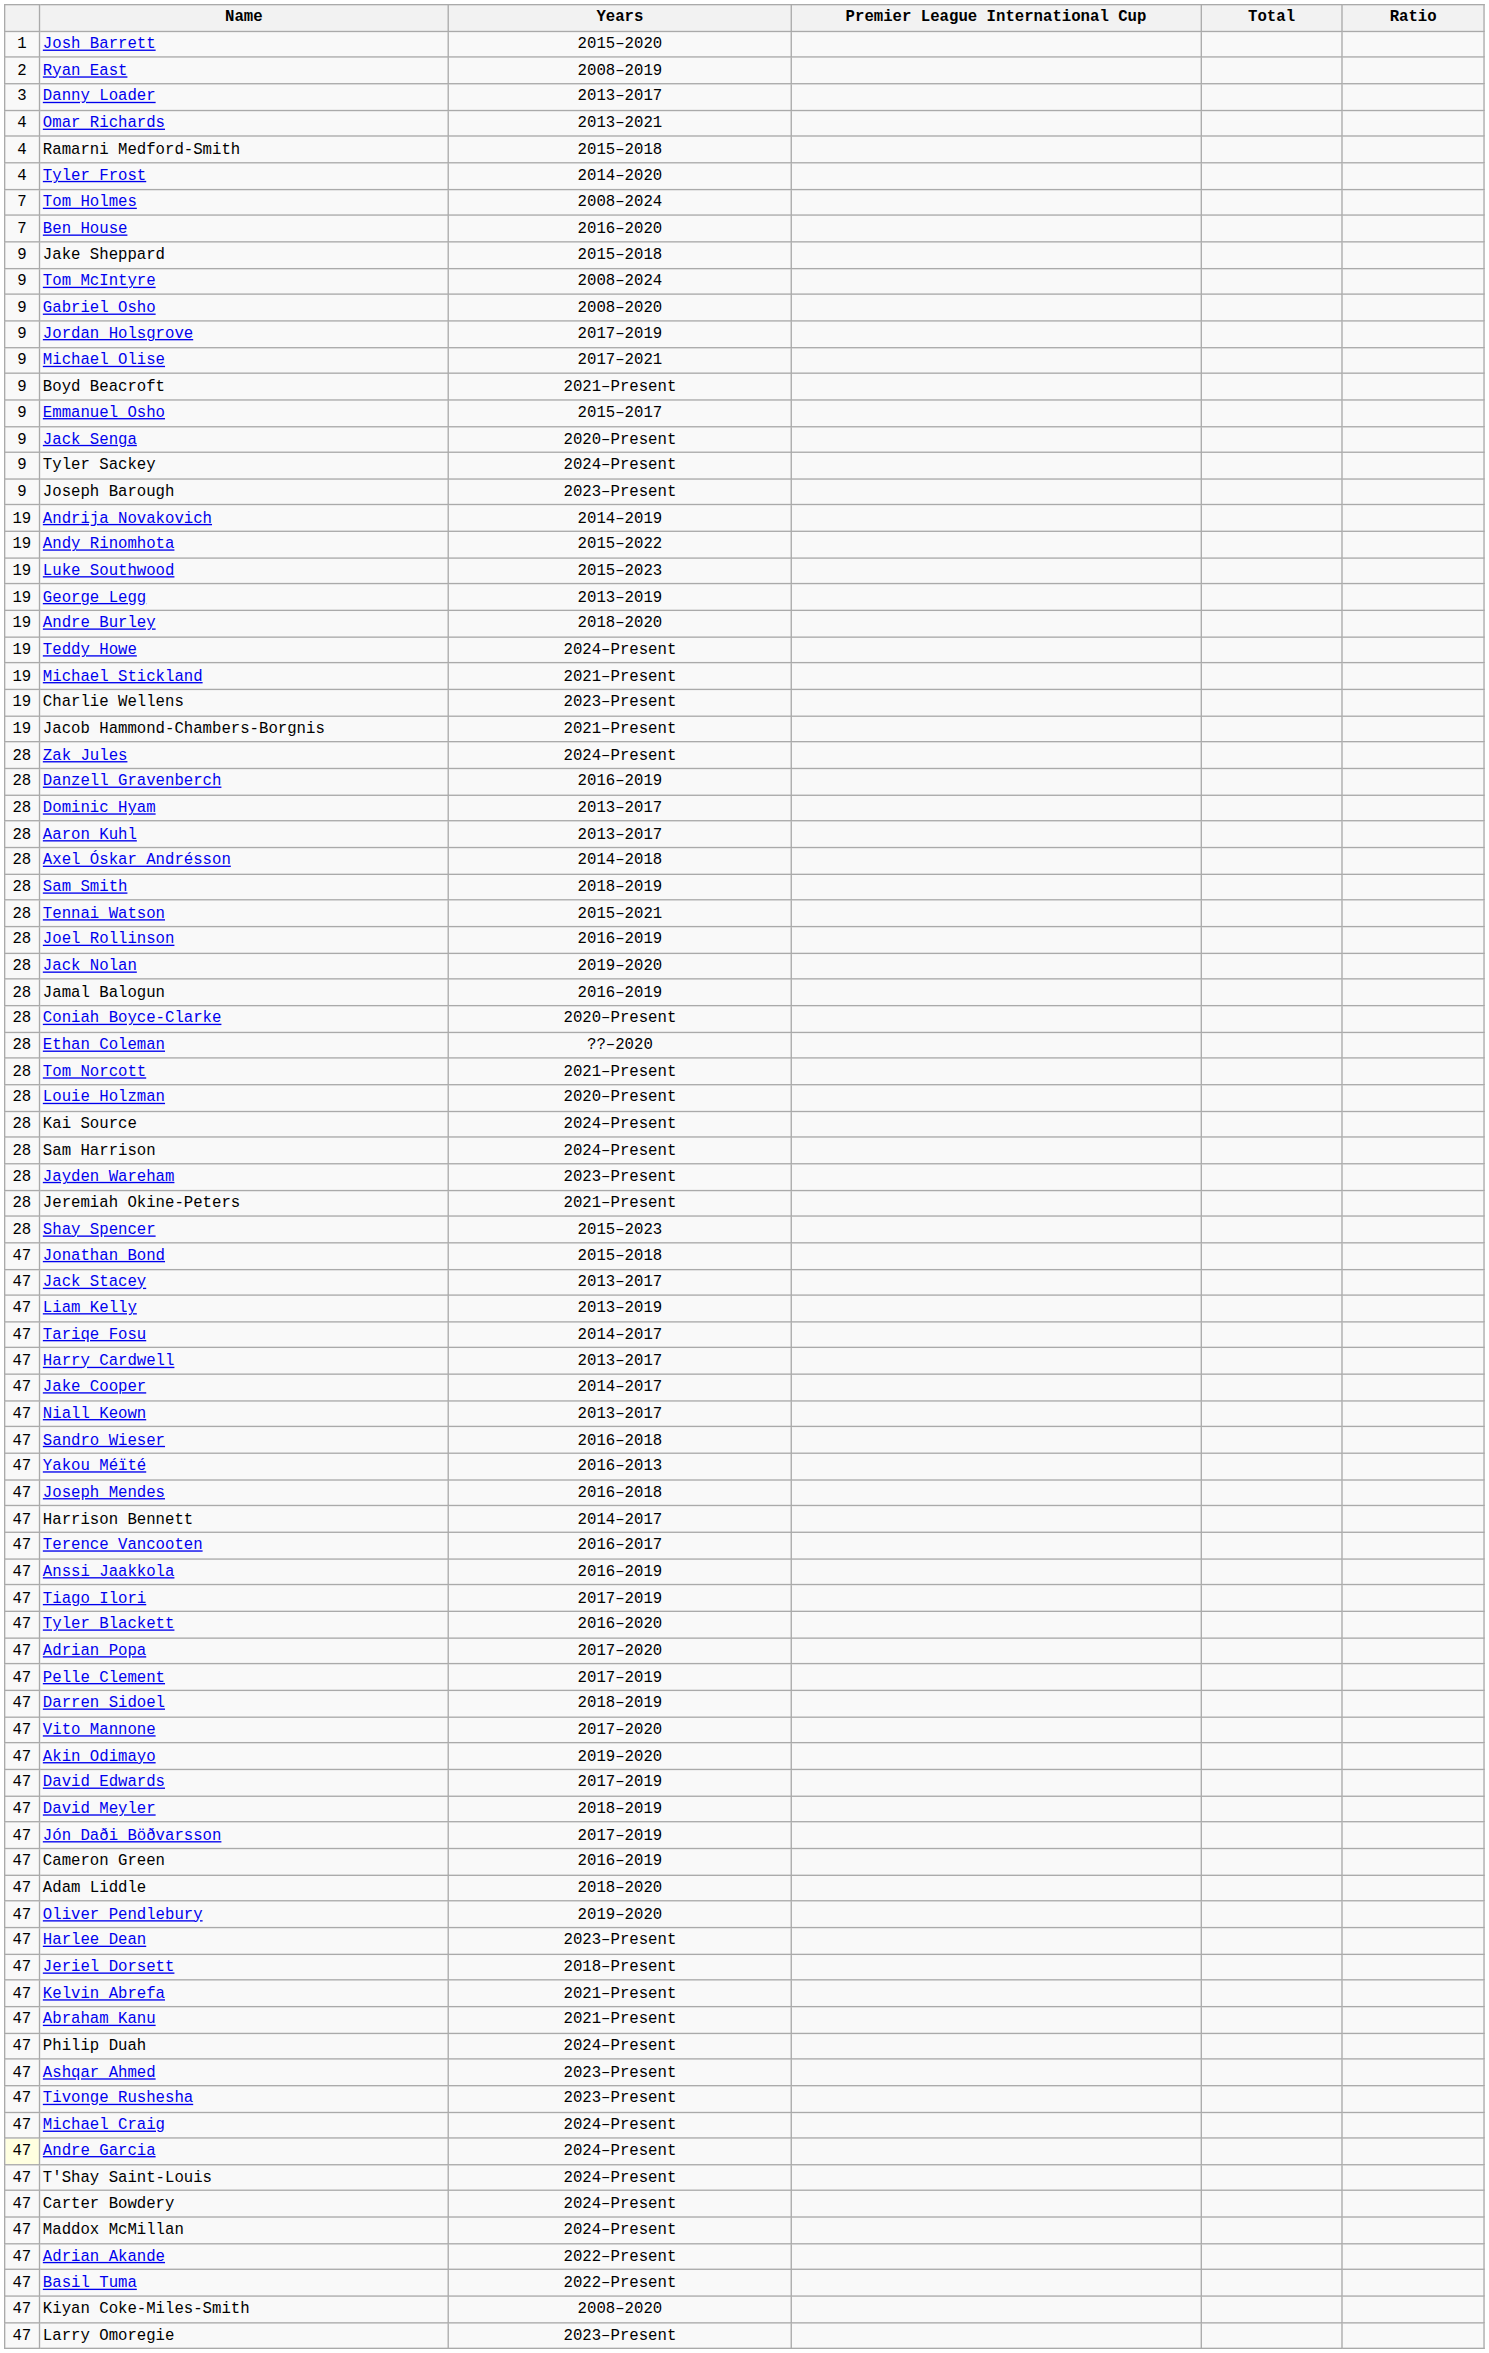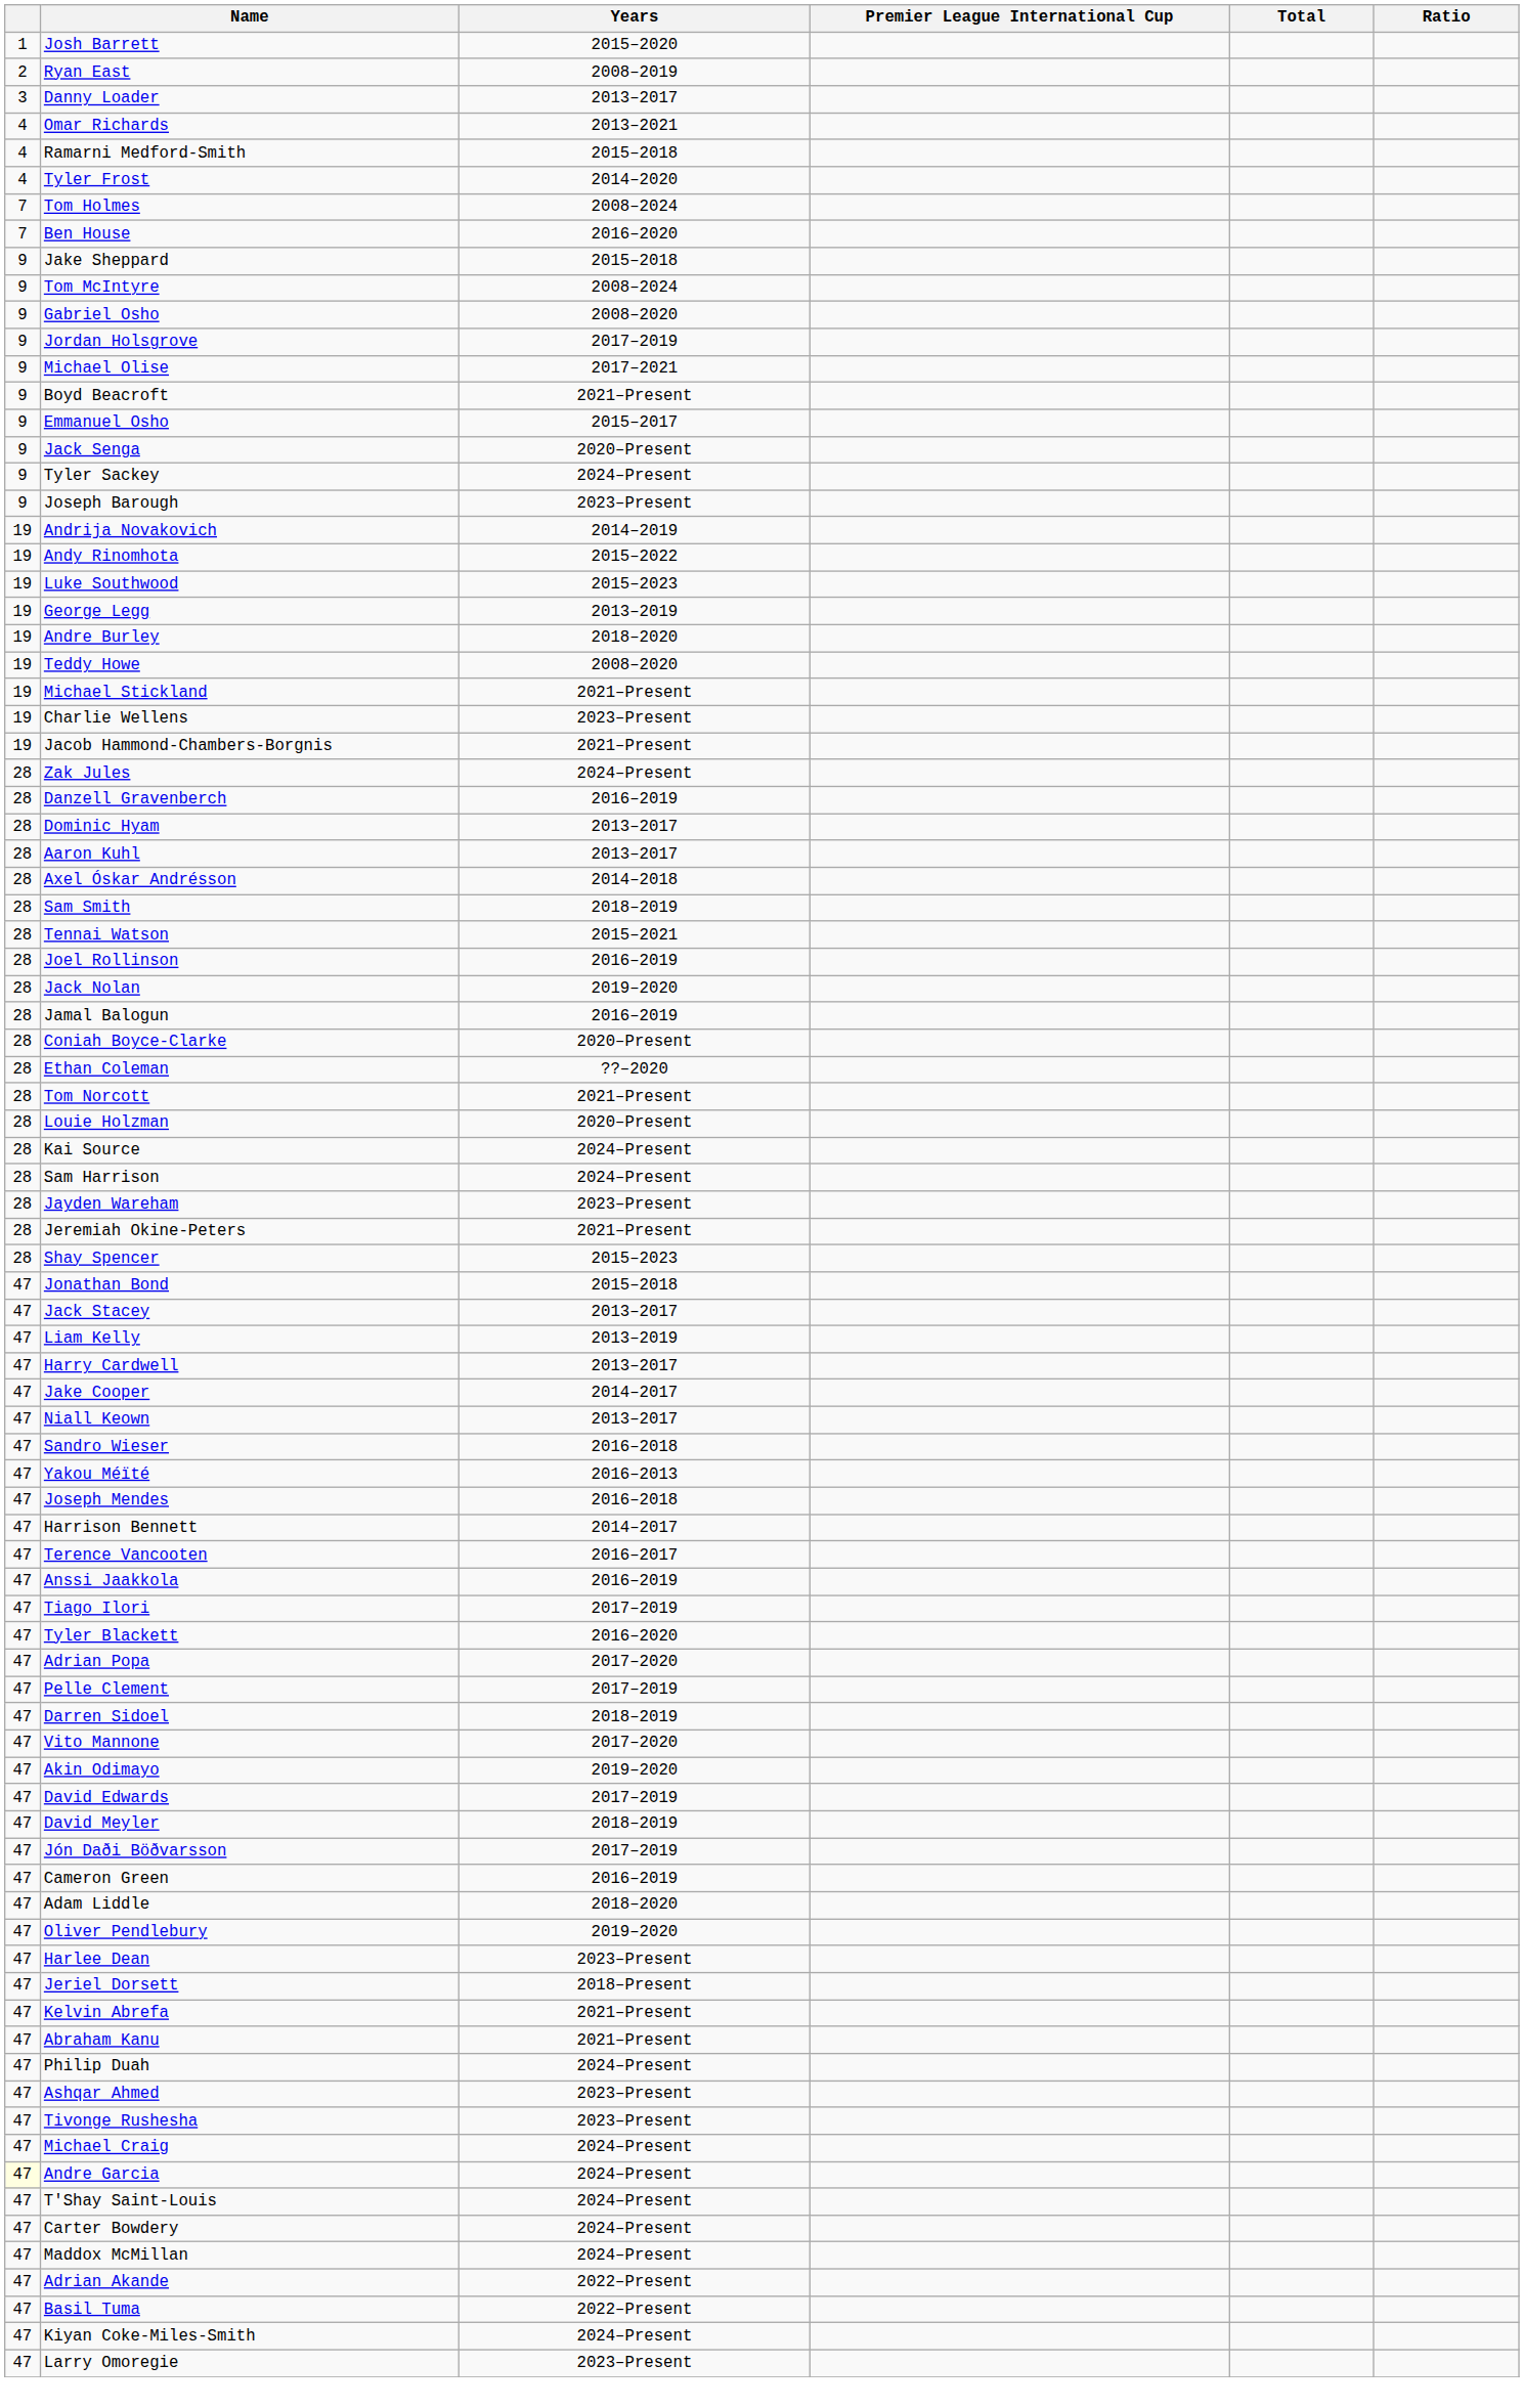Teddy Howe | Years: 2024–Present -> 2008–2020
- row: 47 | Tariqe Fosu | 2014–2017
Kiyan Coke-Miles-Smith | Years: 2008–2020 -> 2024–Present
